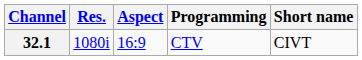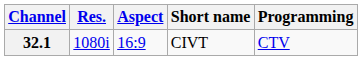columns swapped: Short name <-> Programming
